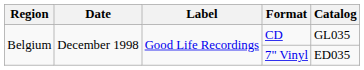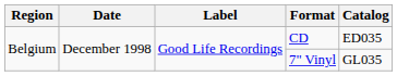CD | Catalog: GL035 -> ED035
7" Vinyl | Catalog: ED035 -> GL035
